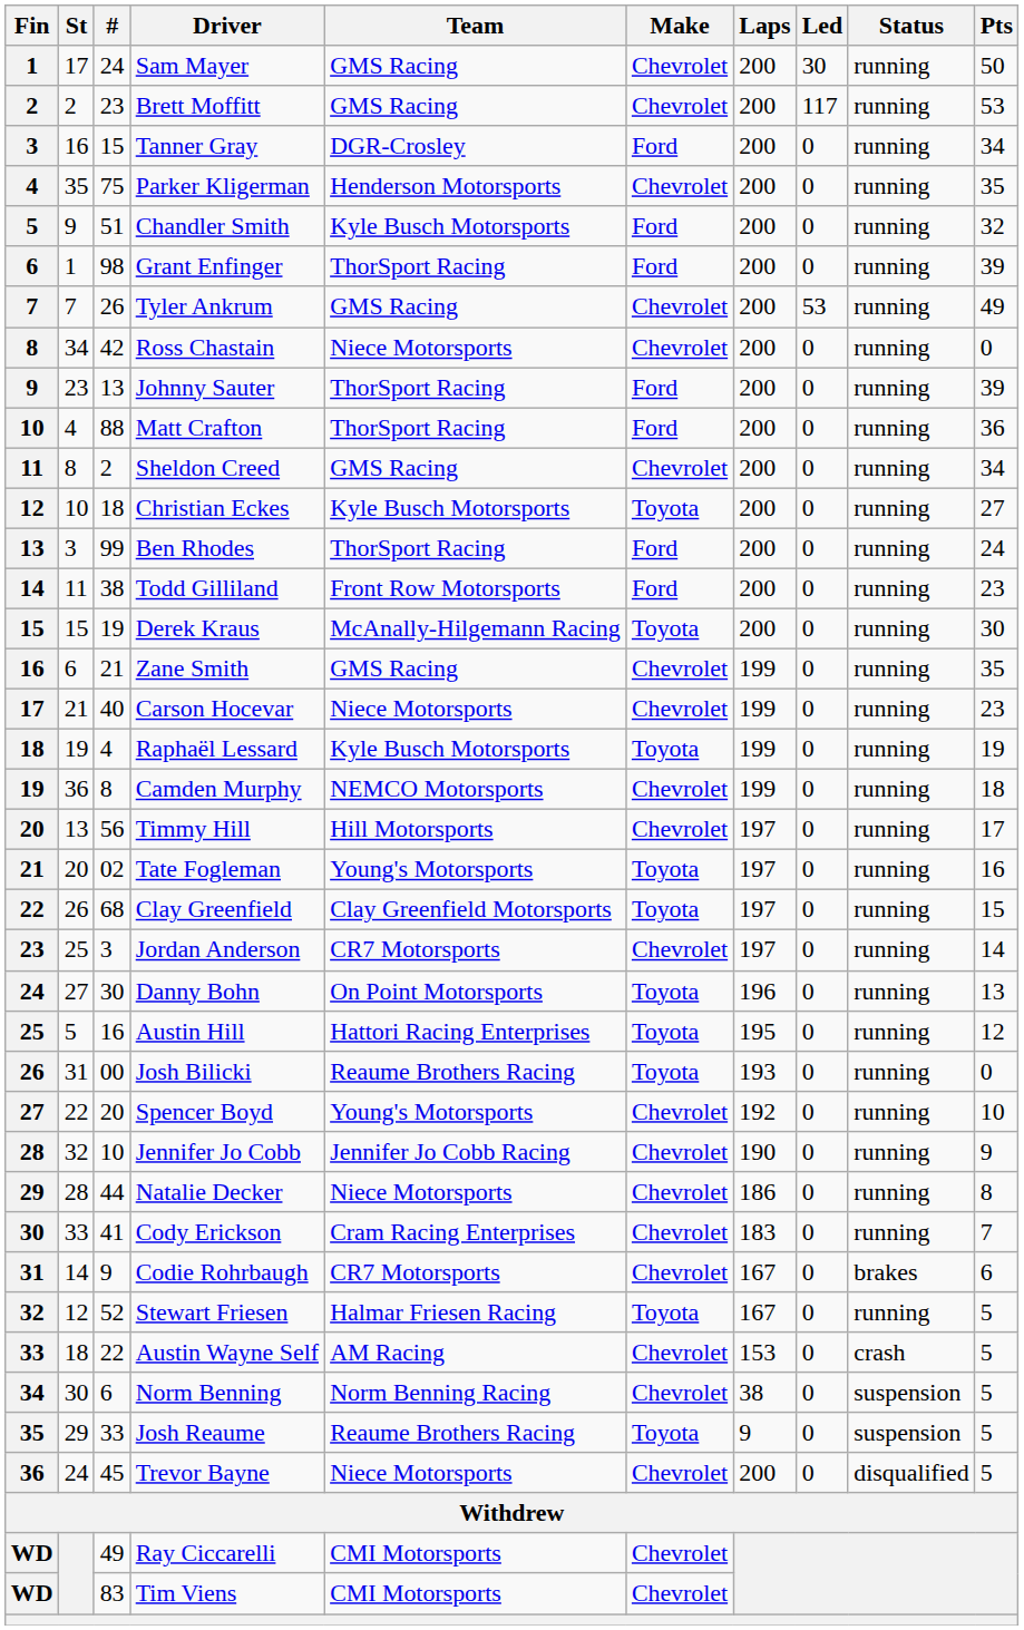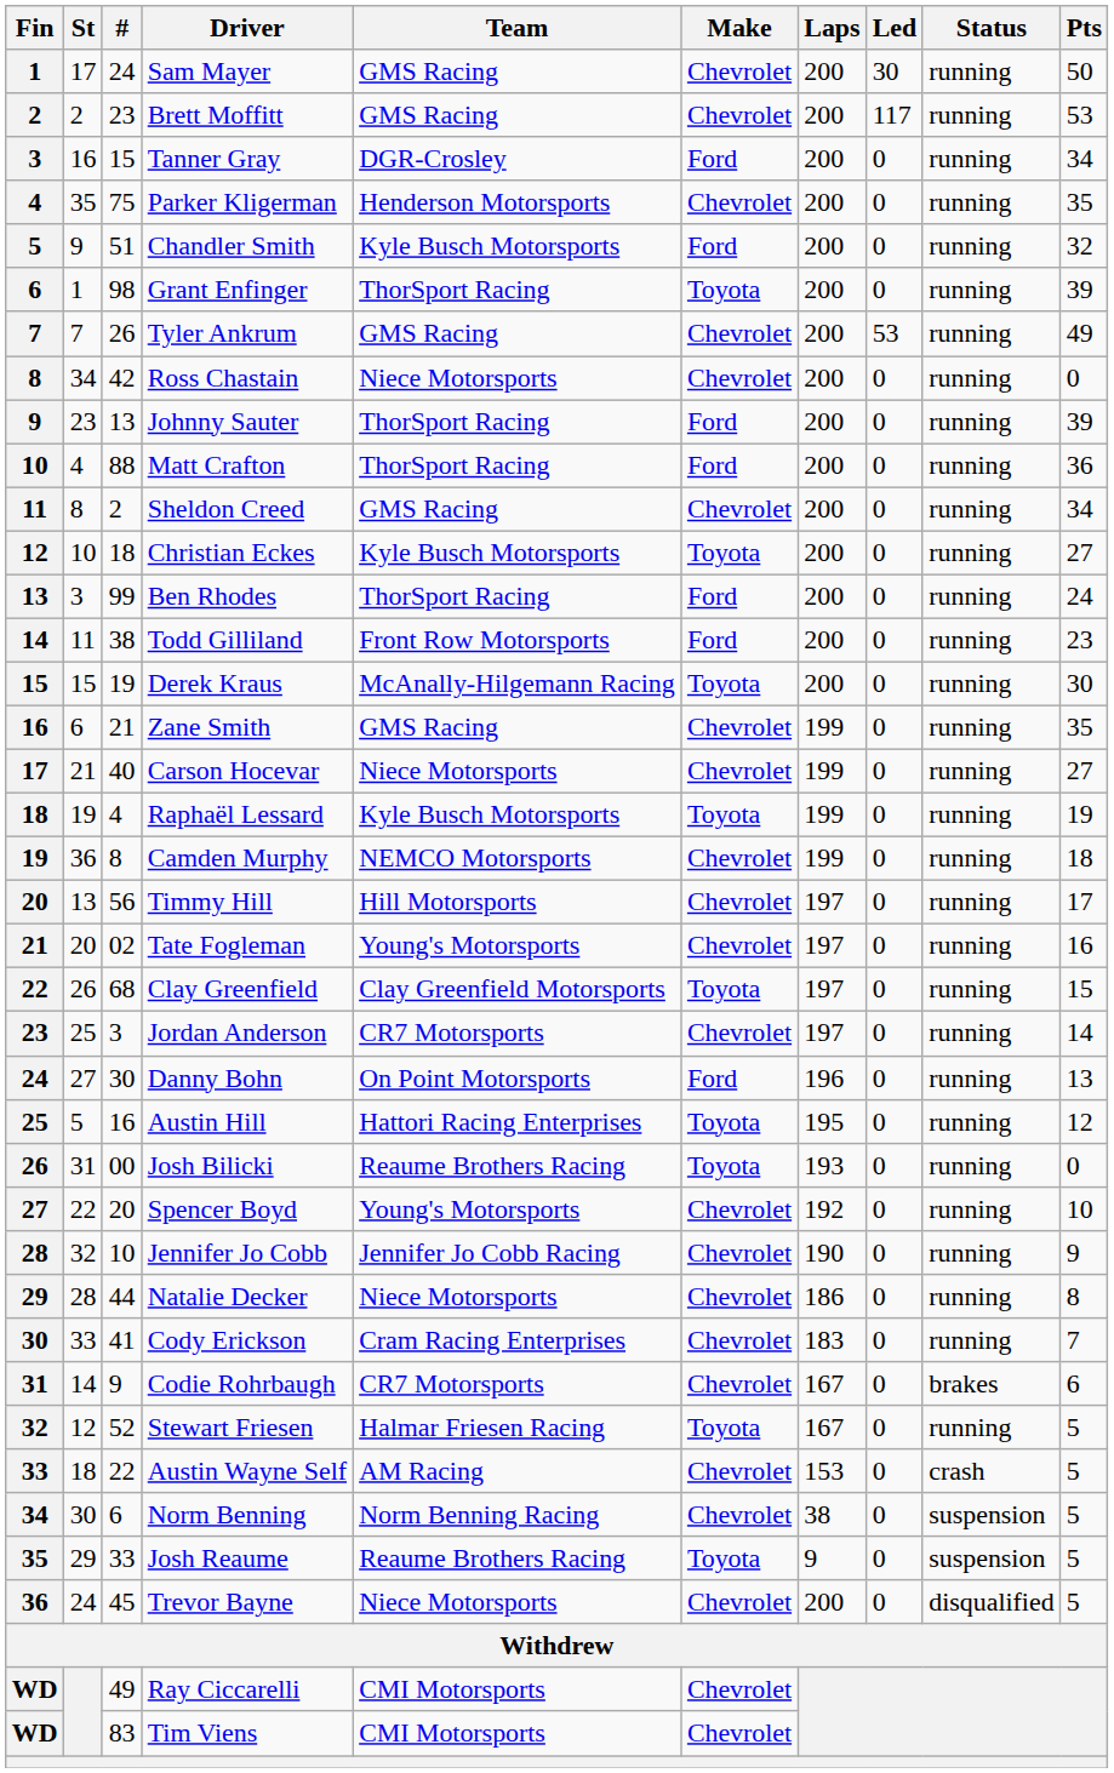Grant Enfinger | Make: Ford -> Toyota
Carson Hocevar | Pts: 23 -> 27
Tate Fogleman | Make: Toyota -> Chevrolet
Danny Bohn | Make: Toyota -> Ford
